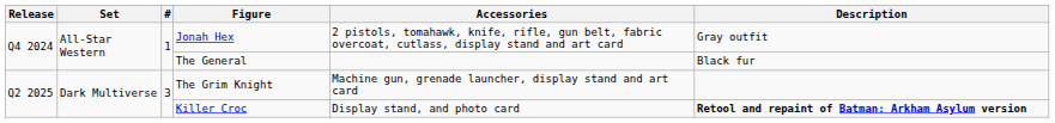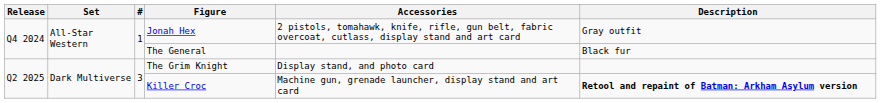The Grim Knight | Accessories: Machine gun, grenade launcher, display stand and art card -> Display stand, and photo card
Killer Croc | Accessories: Display stand, and photo card -> Machine gun, grenade launcher, display stand and art card
